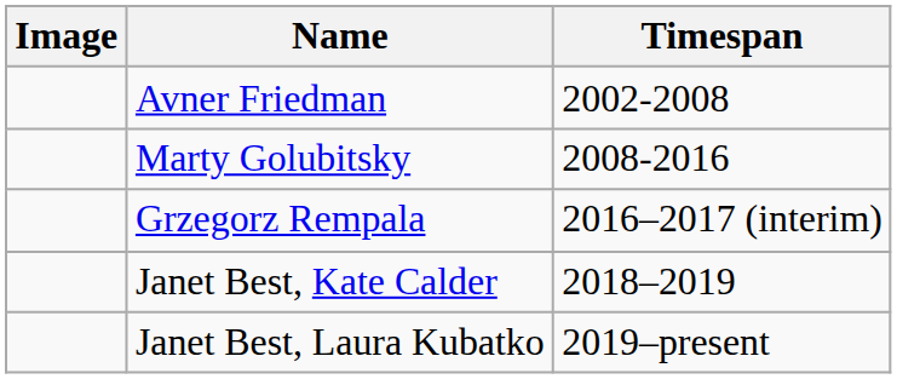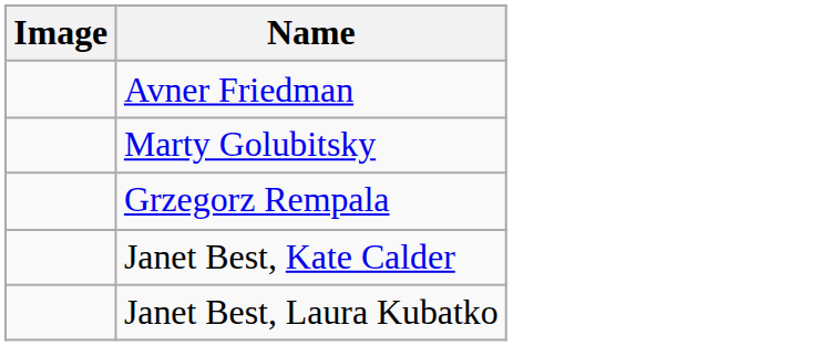- column: Timespan | 2002-2008 | 2008-2016 | 2016–2017 (interim) | 2018–2019 | 2019–present
